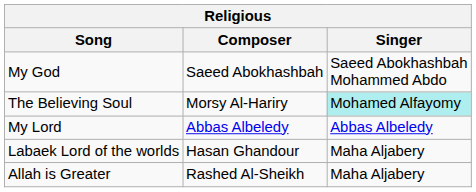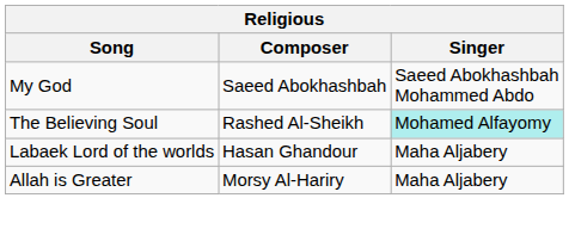The Believing Soul | Composer: Morsy Al-Hariry -> Rashed Al-Sheikh
- row: My Lord | Abbas Albeledy | Abbas Albeledy
Allah is Greater | Composer: Rashed Al-Sheikh -> Morsy Al-Hariry
